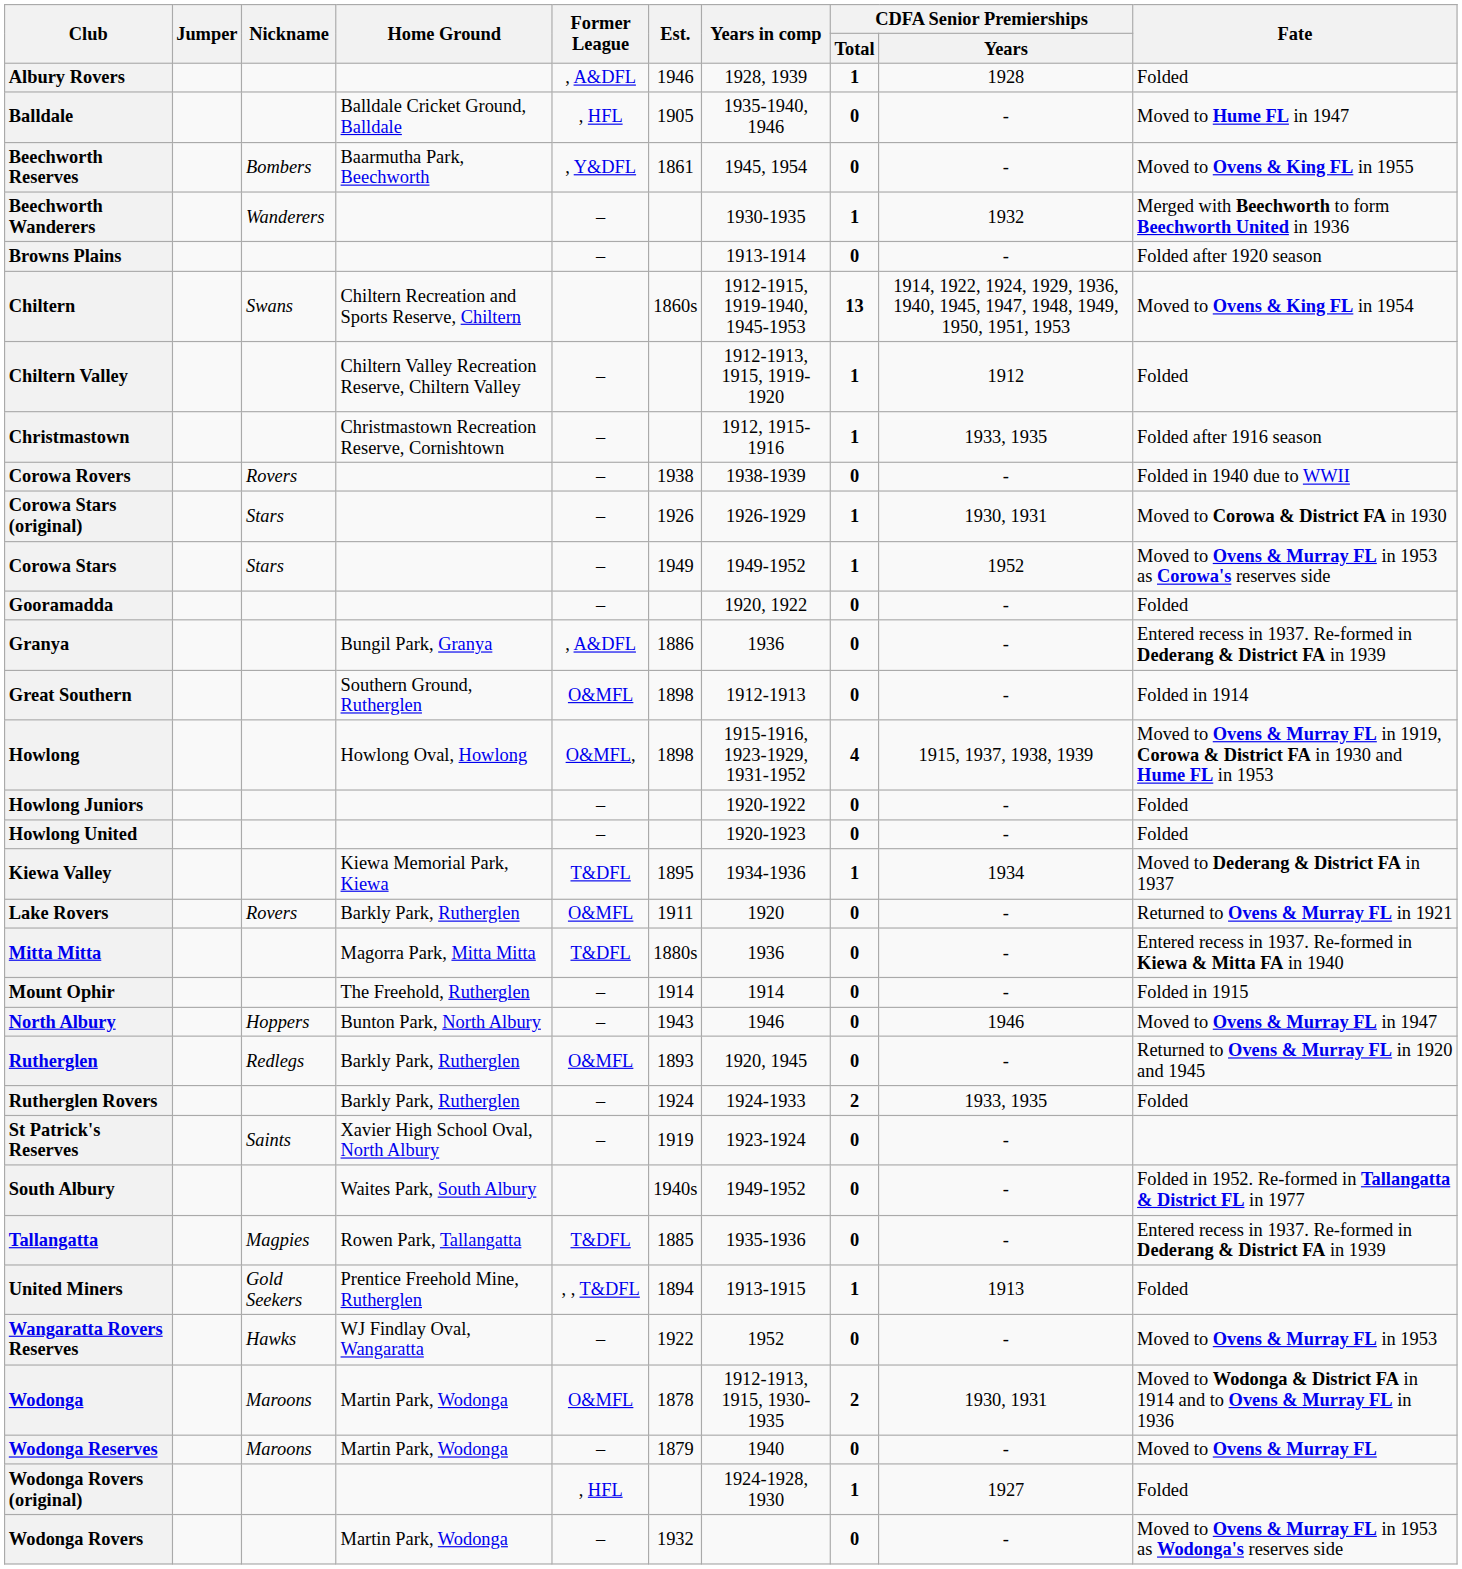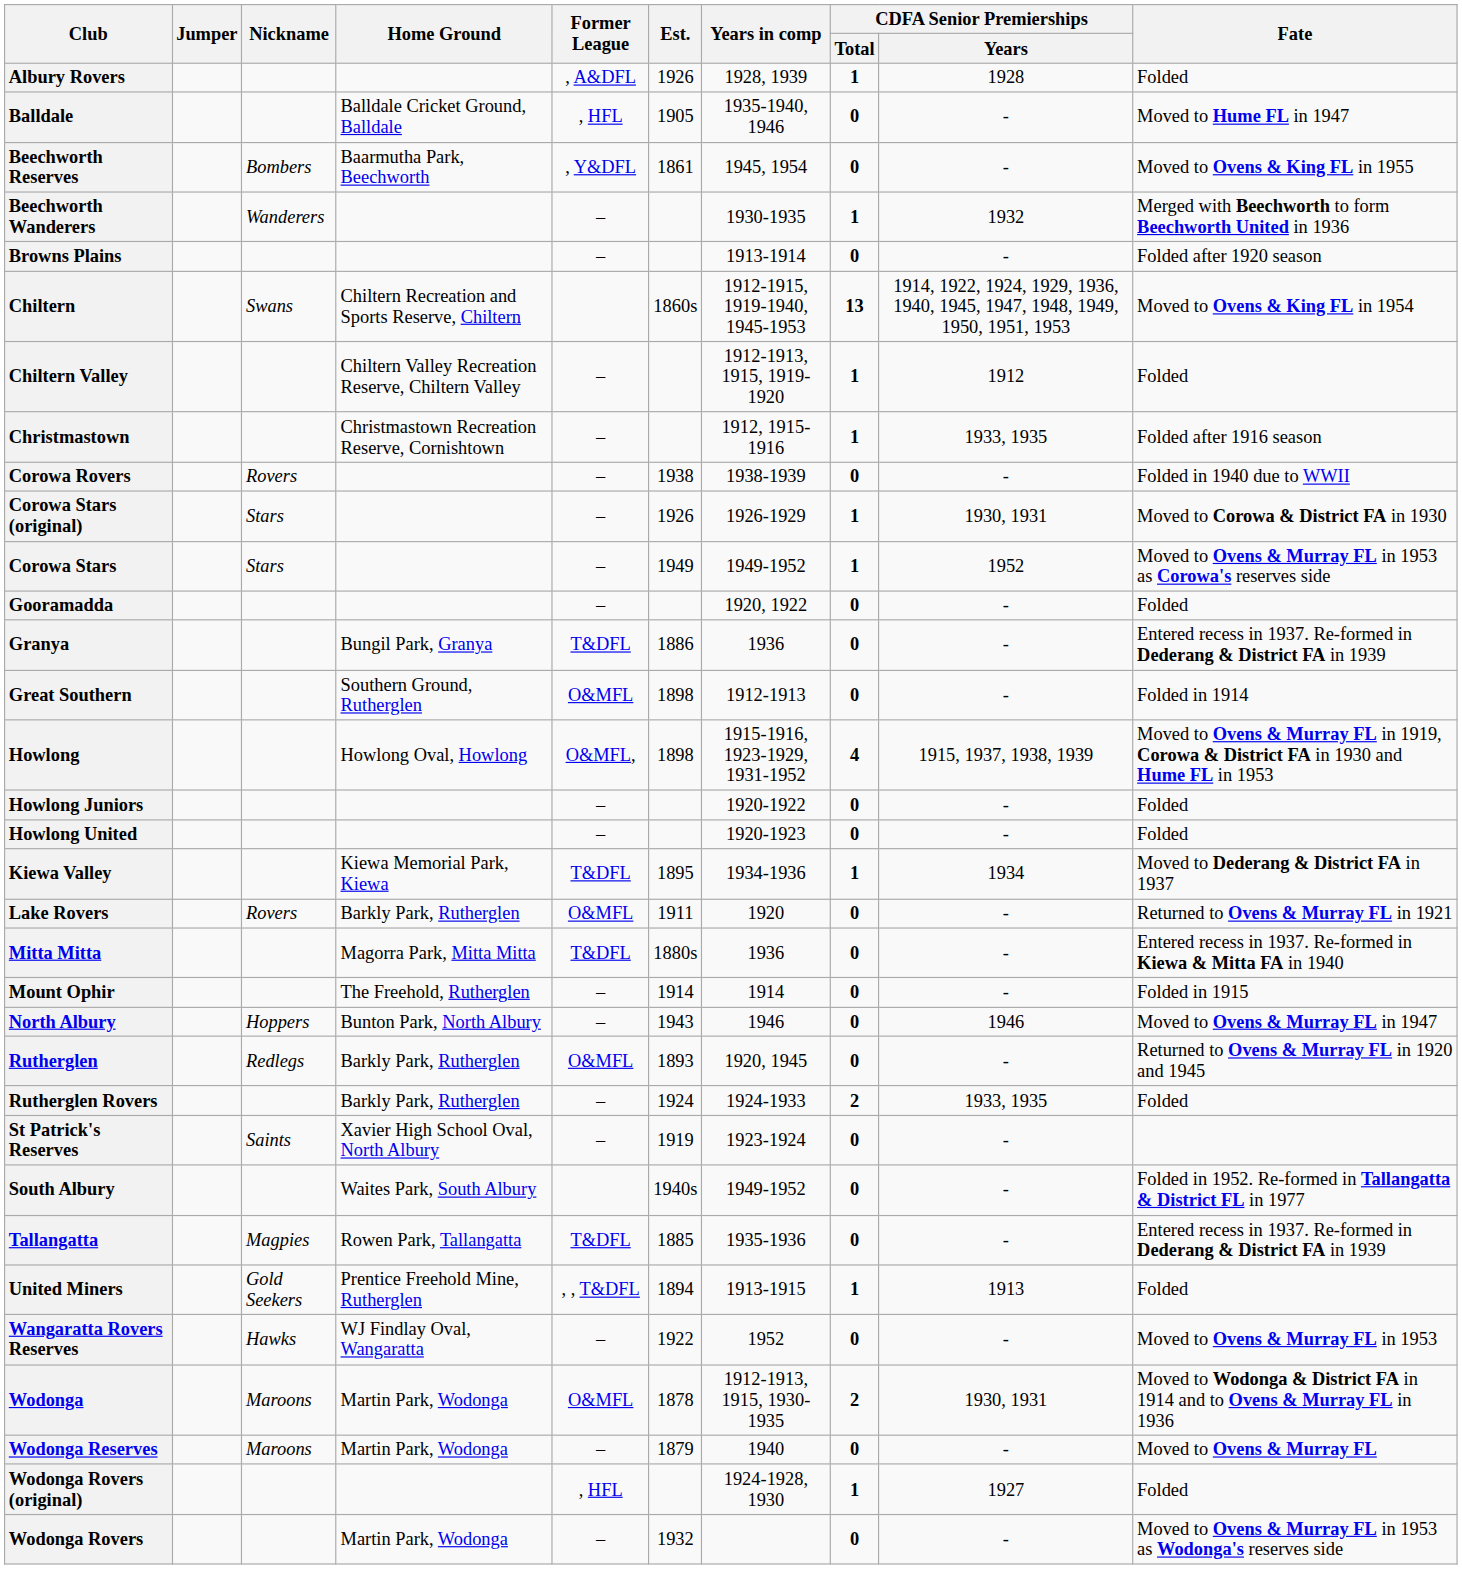Albury Rovers | Est.: 1946 -> 1926
Granya | Former League: , A&DFL -> T&DFL
